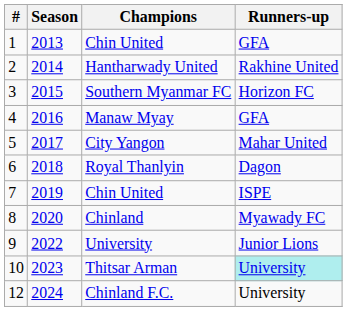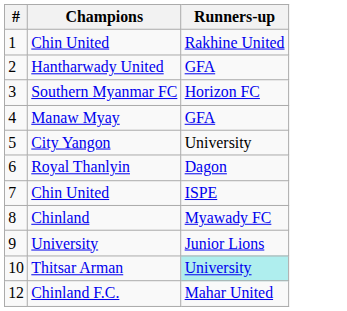- column: Season | 2013 | 2014 | 2015 | 2016 | 2017 | 2018 | 2019 | 2020 | 2022 | 2023 | 2024
1 / Chin United | Runners-up: GFA -> Rakhine United
Hantharwady United | Runners-up: Rakhine United -> GFA
City Yangon | Runners-up: Mahar United -> University
Chinland F.C. | Runners-up: University -> Mahar United
